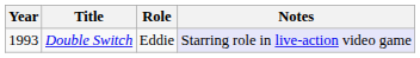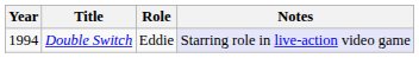Double Switch | Year: 1993 -> 1994
